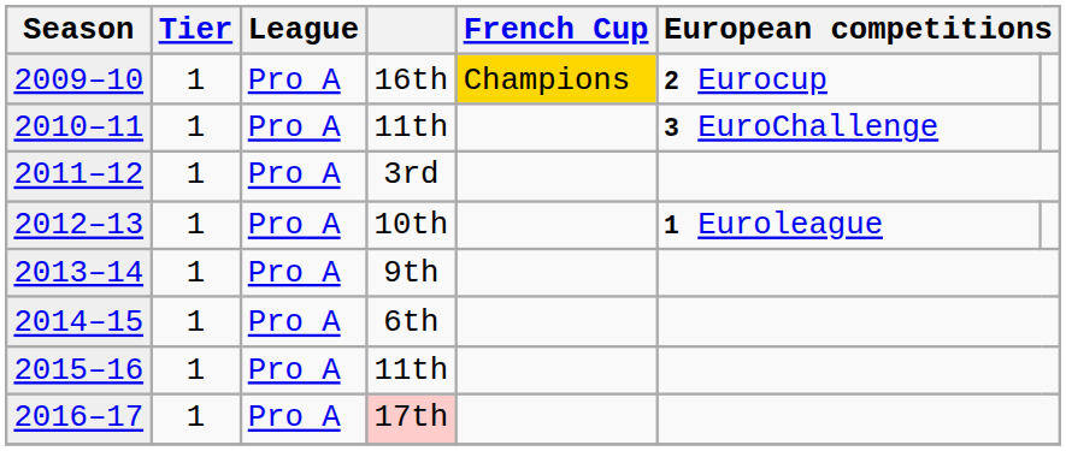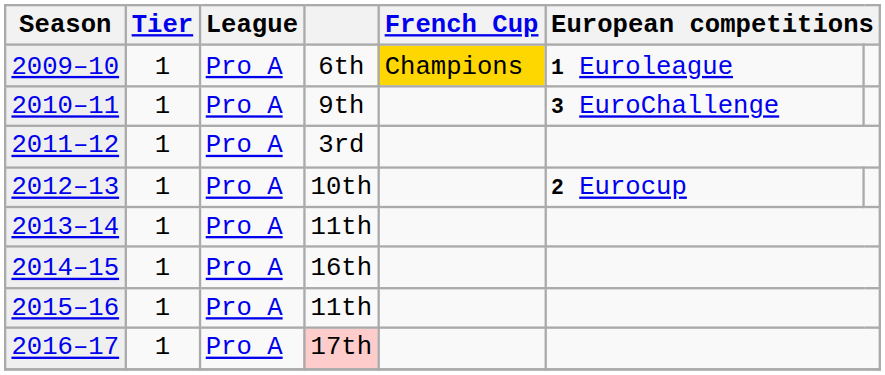2009–10 | column 4: 16th -> 6th
2009–10 | column 6: 2 Eurocup -> 1 Euroleague
2010–11 | column 4: 11th -> 9th
2012–13 | column 6: 1 Euroleague -> 2 Eurocup
2013–14 | column 4: 9th -> 11th
2014–15 | column 4: 6th -> 16th
